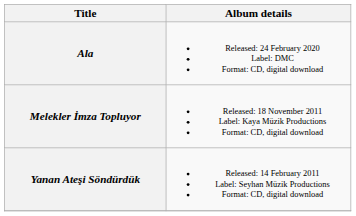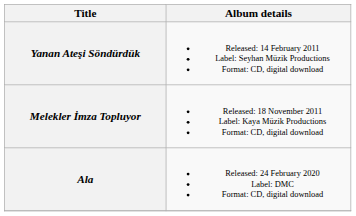rows swapped: Yanan Ateşi Söndürdük <-> Ala
